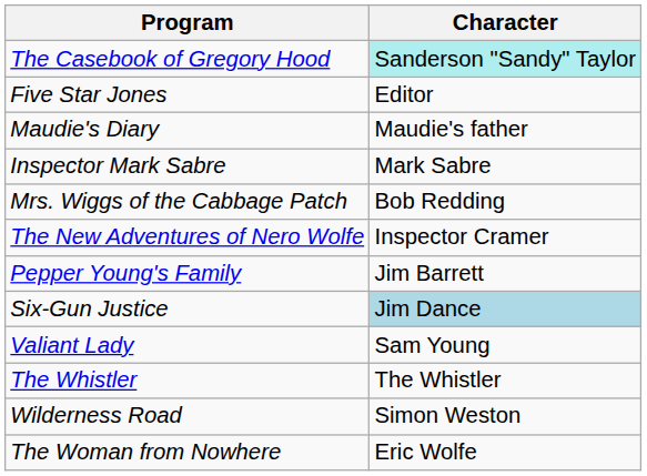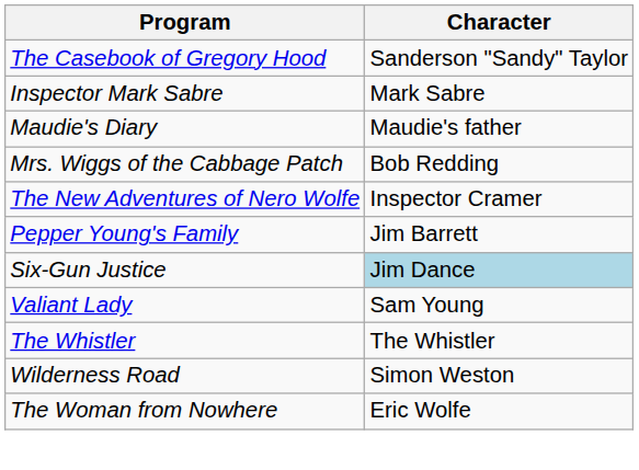The Casebook of Gregory Hood | Character: paleturquoise background -> no background
- row: Five Star Jones | Editor
rows swapped: Inspector Mark Sabre <-> Maudie's Diary
